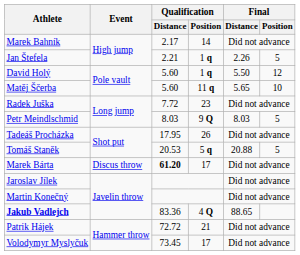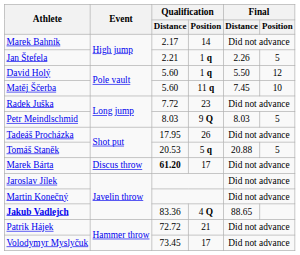Matěj Ščerba | Final / Distance: 5.65 -> 7.45
